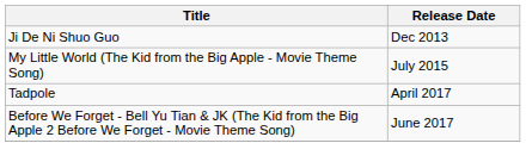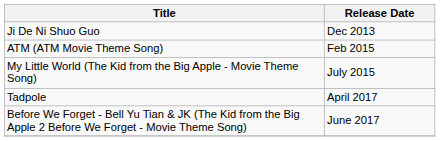+ row: ATM (ATM Movie Theme Song) | Feb 2015
